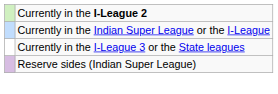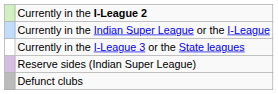+ row: Defunct clubs
